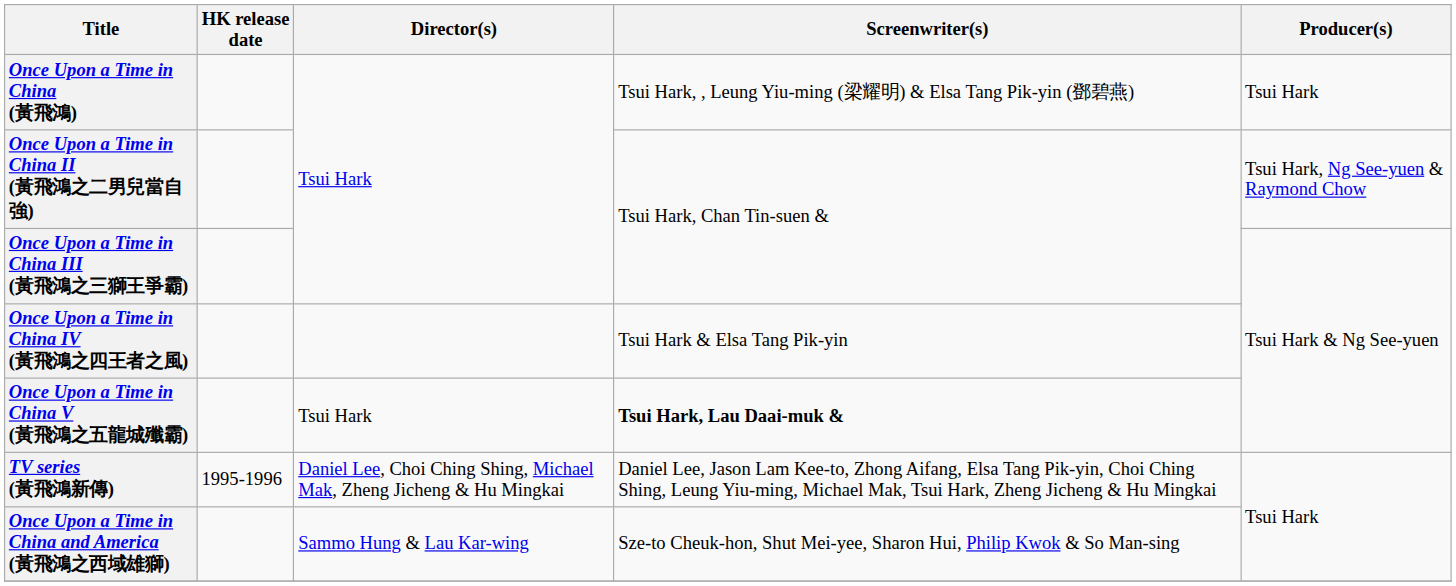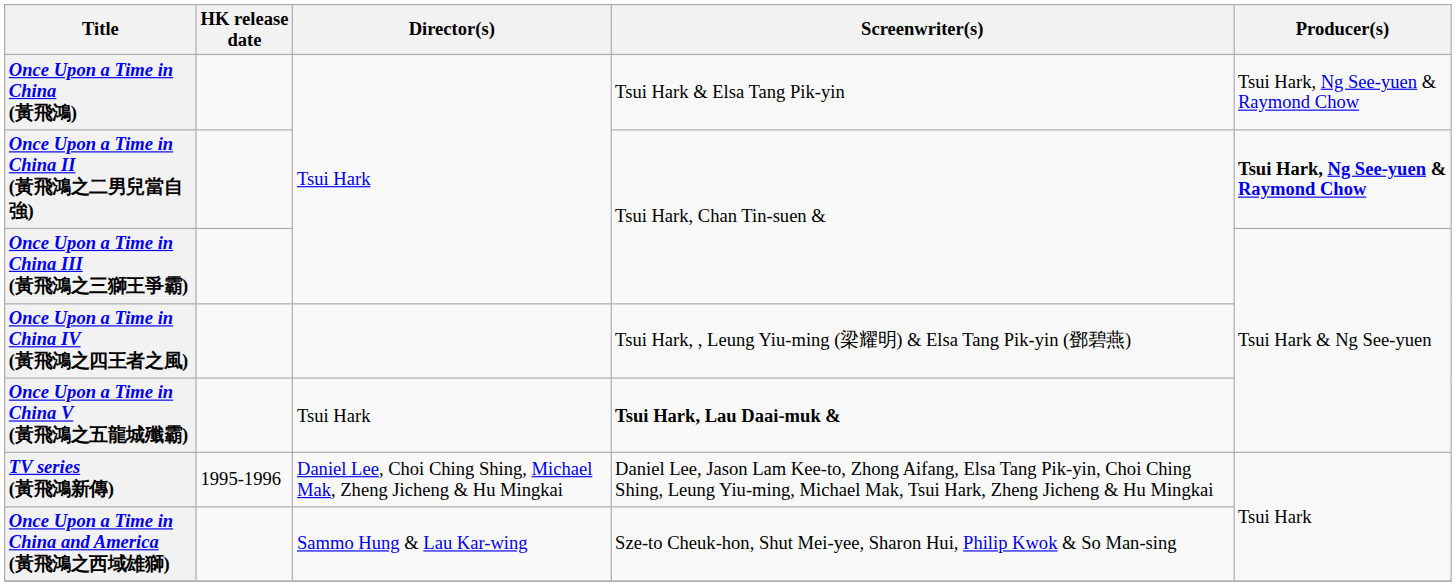Once Upon a Time in China (黃飛鴻) | Screenwriter(s): Tsui Hark, , Leung Yiu-ming (梁耀明) & Elsa Tang Pik-yin (鄧碧燕) -> Tsui Hark & Elsa Tang Pik-yin
Once Upon a Time in China (黃飛鴻) | Producer(s): Tsui Hark -> Tsui Hark, Ng See-yuen & Raymond Chow
Once Upon a Time in China II (黃飛鴻之二男兒當自強) | Producer(s): normal -> bold
Once Upon a Time in China IV (黃飛鴻之四王者之風) | Screenwriter(s): Tsui Hark & Elsa Tang Pik-yin -> Tsui Hark, , Leung Yiu-ming (梁耀明) & Elsa Tang Pik-yin (鄧碧燕)
